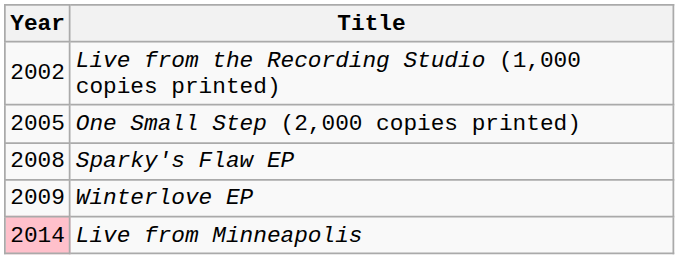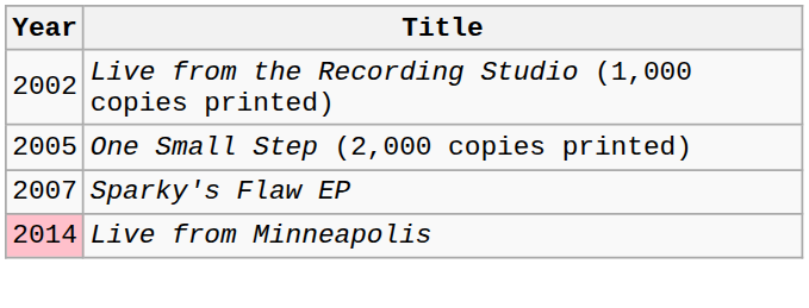Sparky's Flaw EP | Year: 2008 -> 2007
- row: 2009 | Winterlove EP
